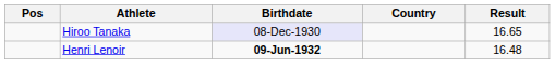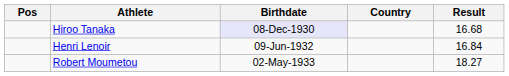Hiroo Tanaka | Result: 16.65 -> 16.68
Henri Lenoir | Birthdate: bold -> normal
Henri Lenoir | Result: 16.48 -> 16.84
+ row: Robert Moumetou | 02-May-1933 | 18.27
